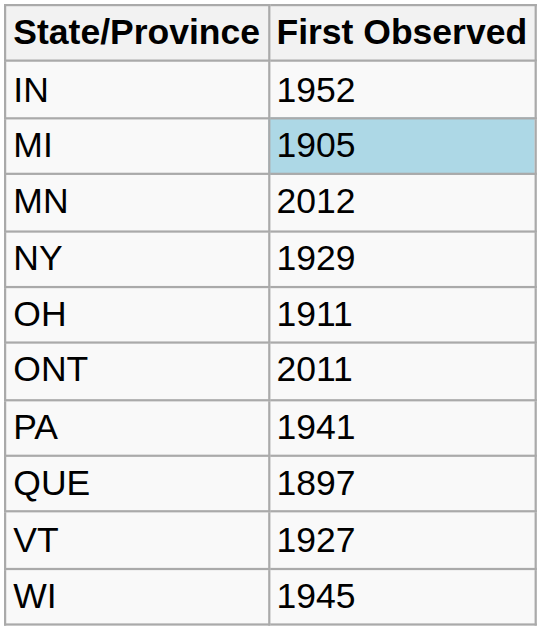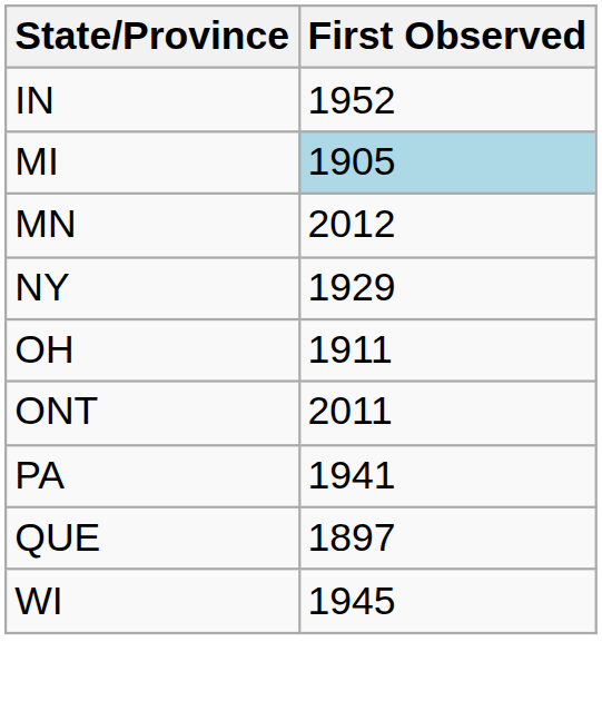- row: VT | 1927
